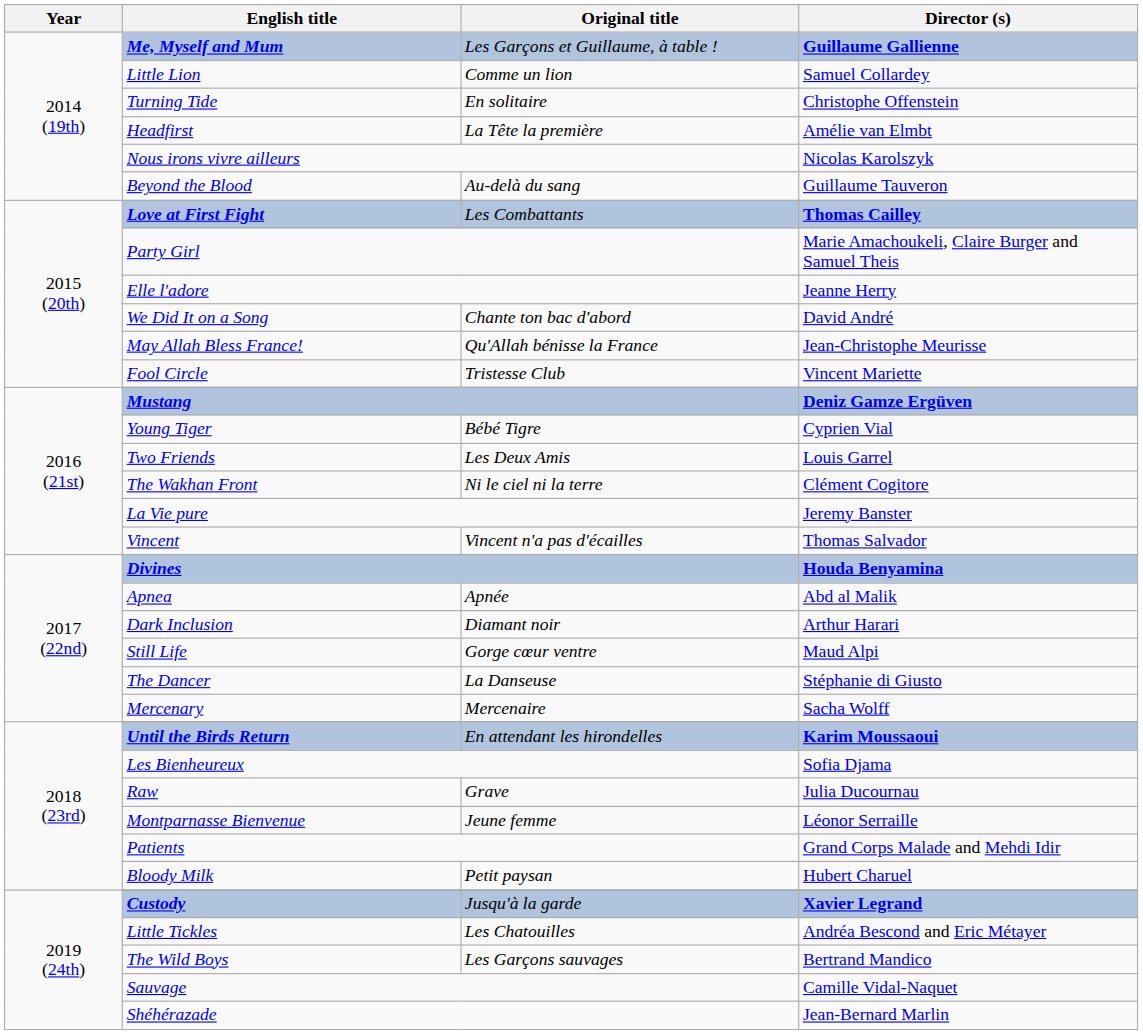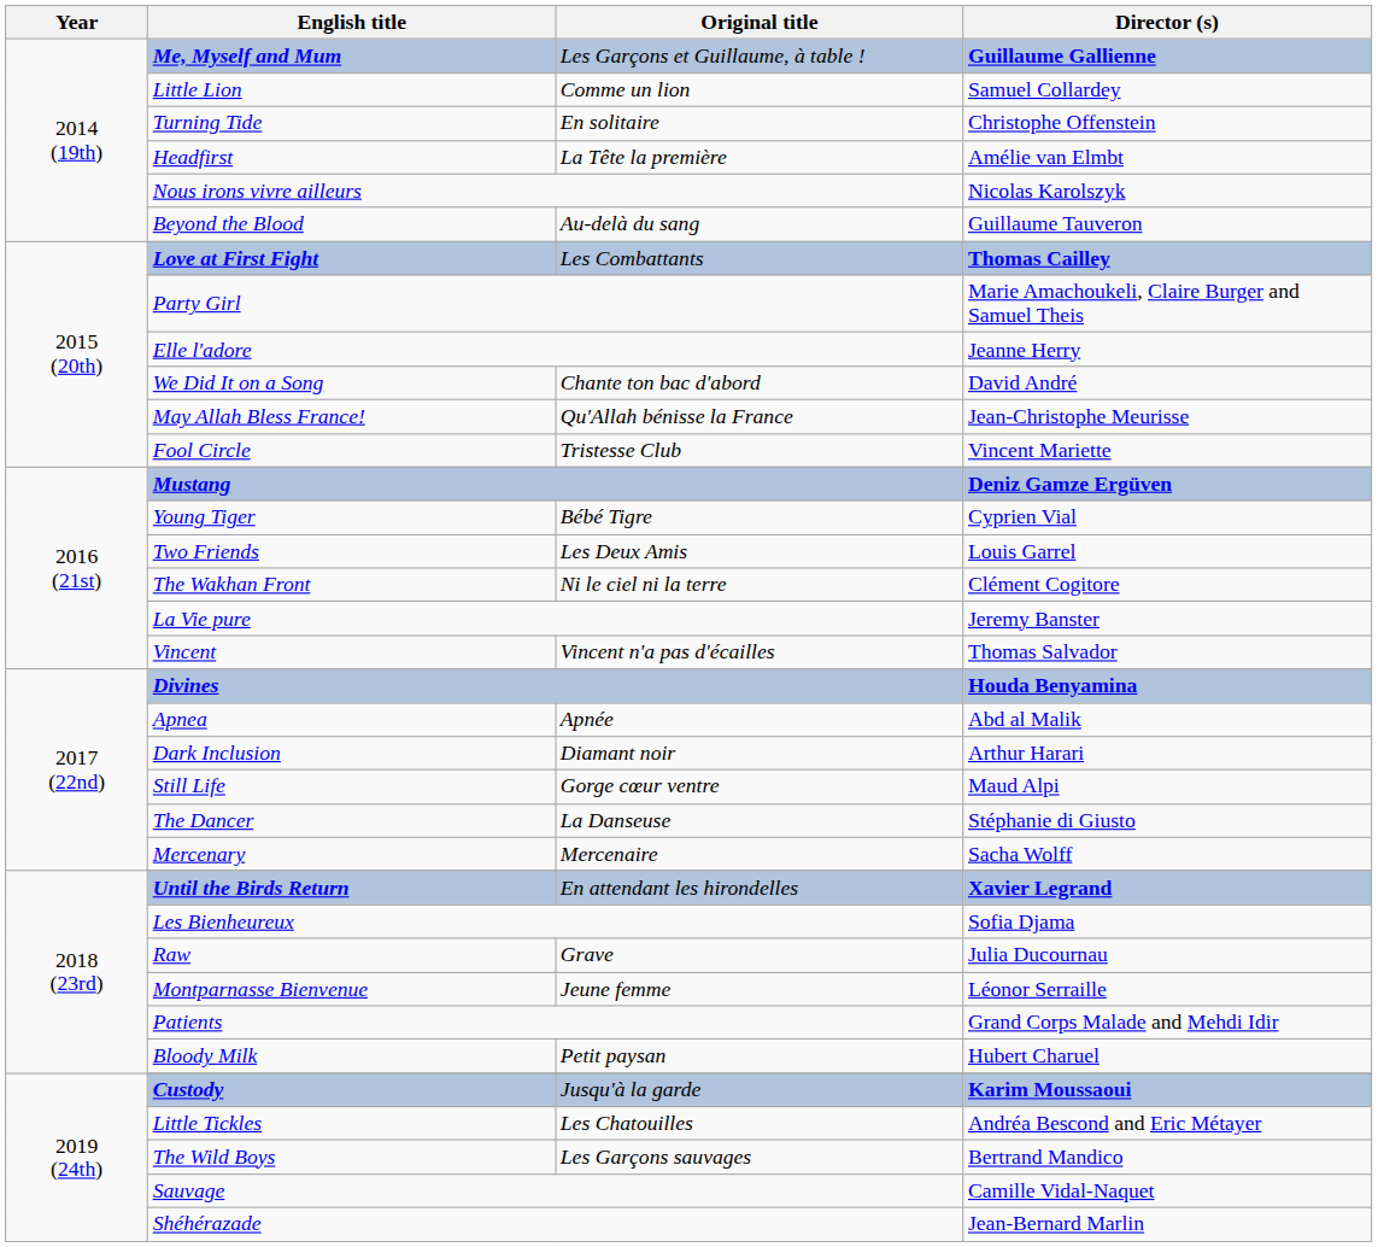Until the Birds Return | Director (s): Karim Moussaoui -> Xavier Legrand
Custody | Director (s): Xavier Legrand -> Karim Moussaoui
